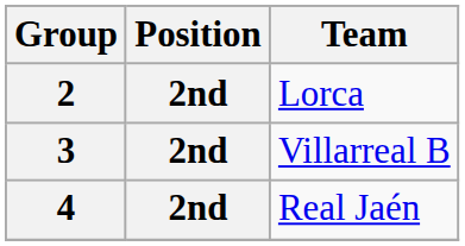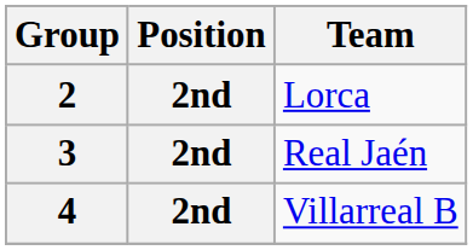3 | Team: Villarreal B -> Real Jaén
4 | Team: Real Jaén -> Villarreal B
